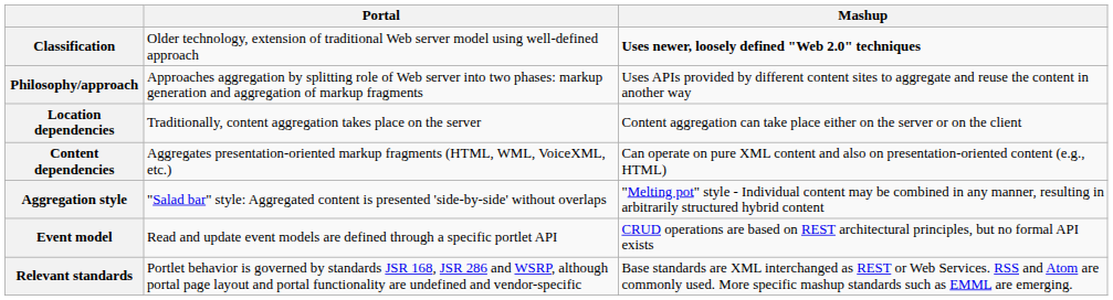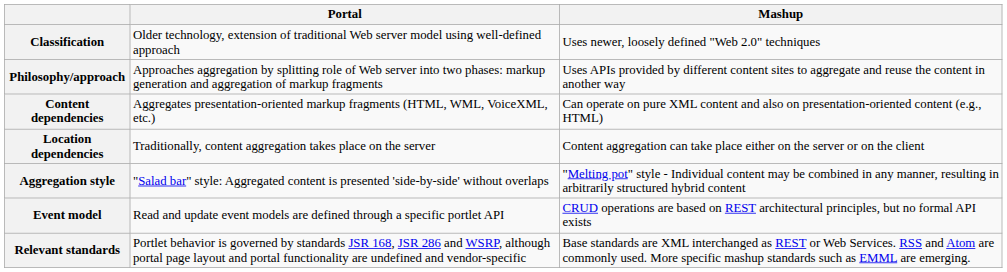Classification | Mashup: bold -> normal
rows swapped: Content dependencies <-> Location dependencies
